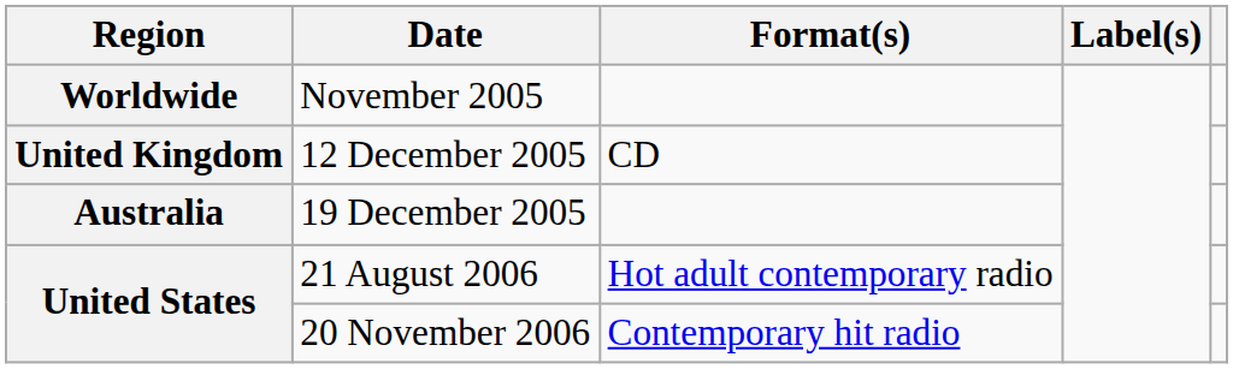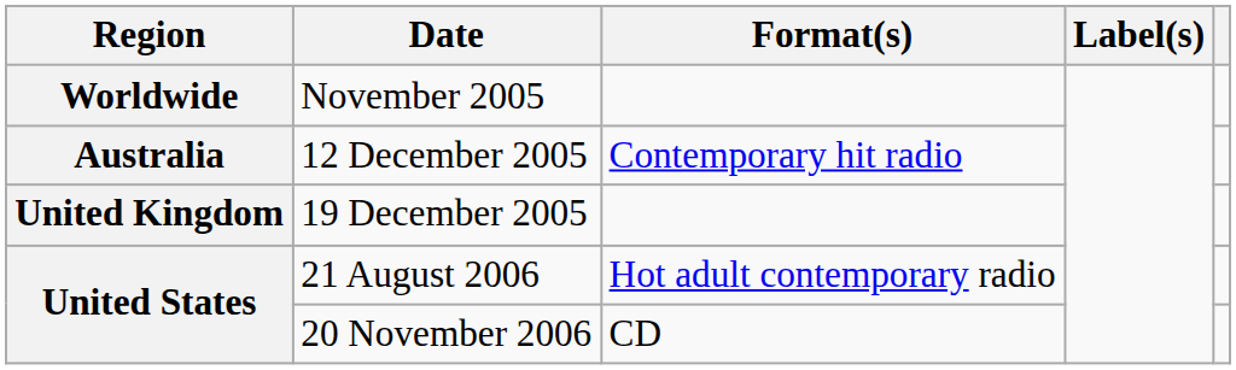12 December 2005 | Region: United Kingdom -> Australia
12 December 2005 | Format(s): CD -> Contemporary hit radio
19 December 2005 | Region: Australia -> United Kingdom
20 November 2006 | Format(s): Contemporary hit radio -> CD
